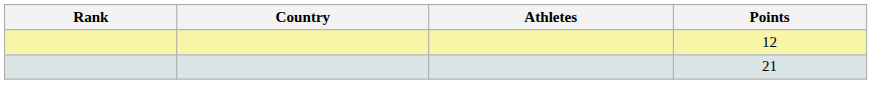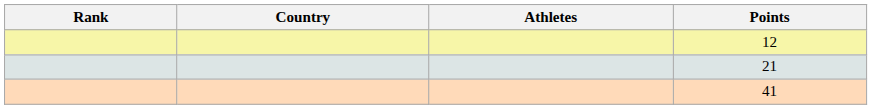+ row: 41
